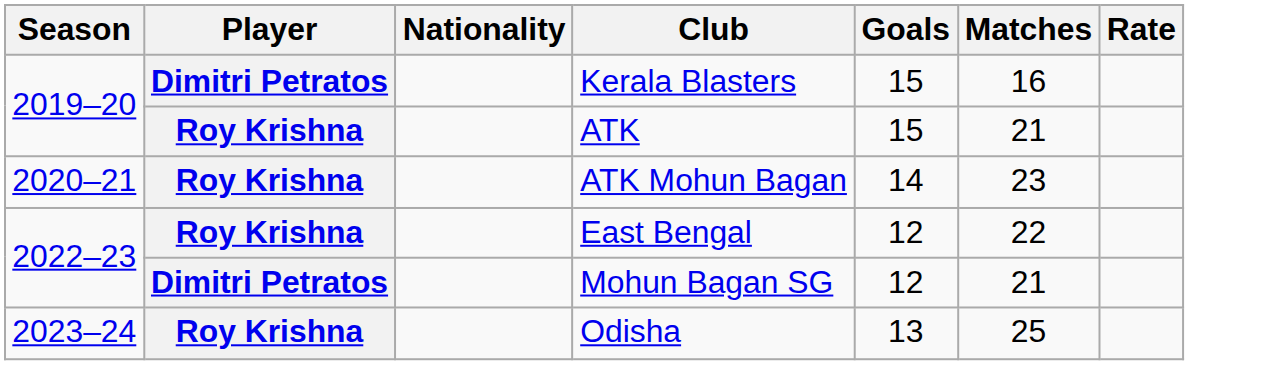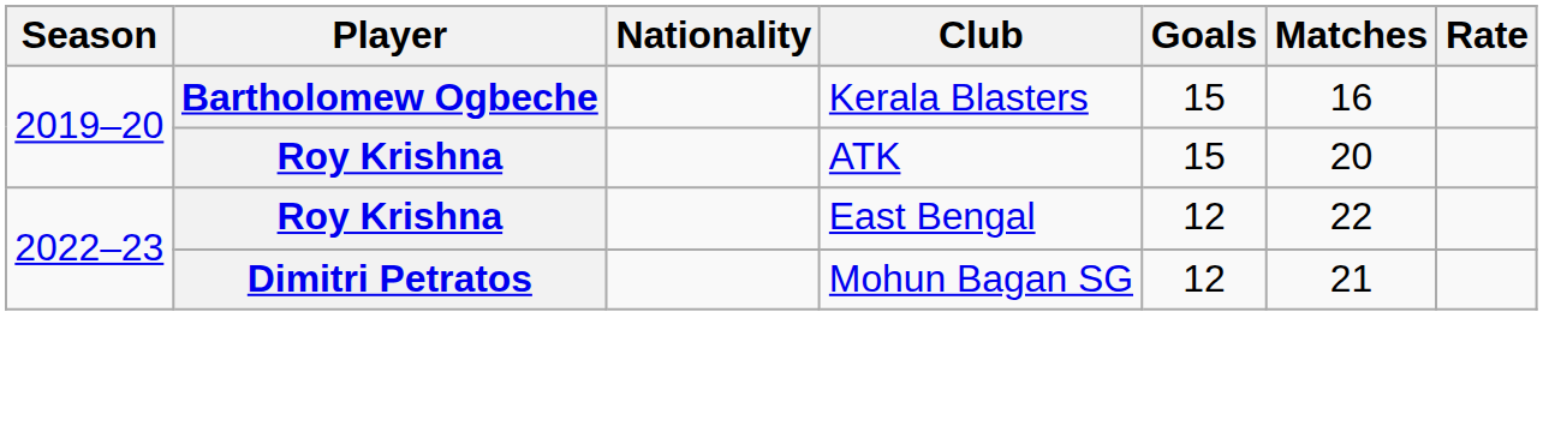Kerala Blasters | Player: Dimitri Petratos -> Bartholomew Ogbeche
ATK | Matches: 21 -> 20
- row: 2020–21 | Roy Krishna | ATK Mohun Bagan | 14 | 23
- row: 2023–24 | Roy Krishna | Odisha | 13 | 25
